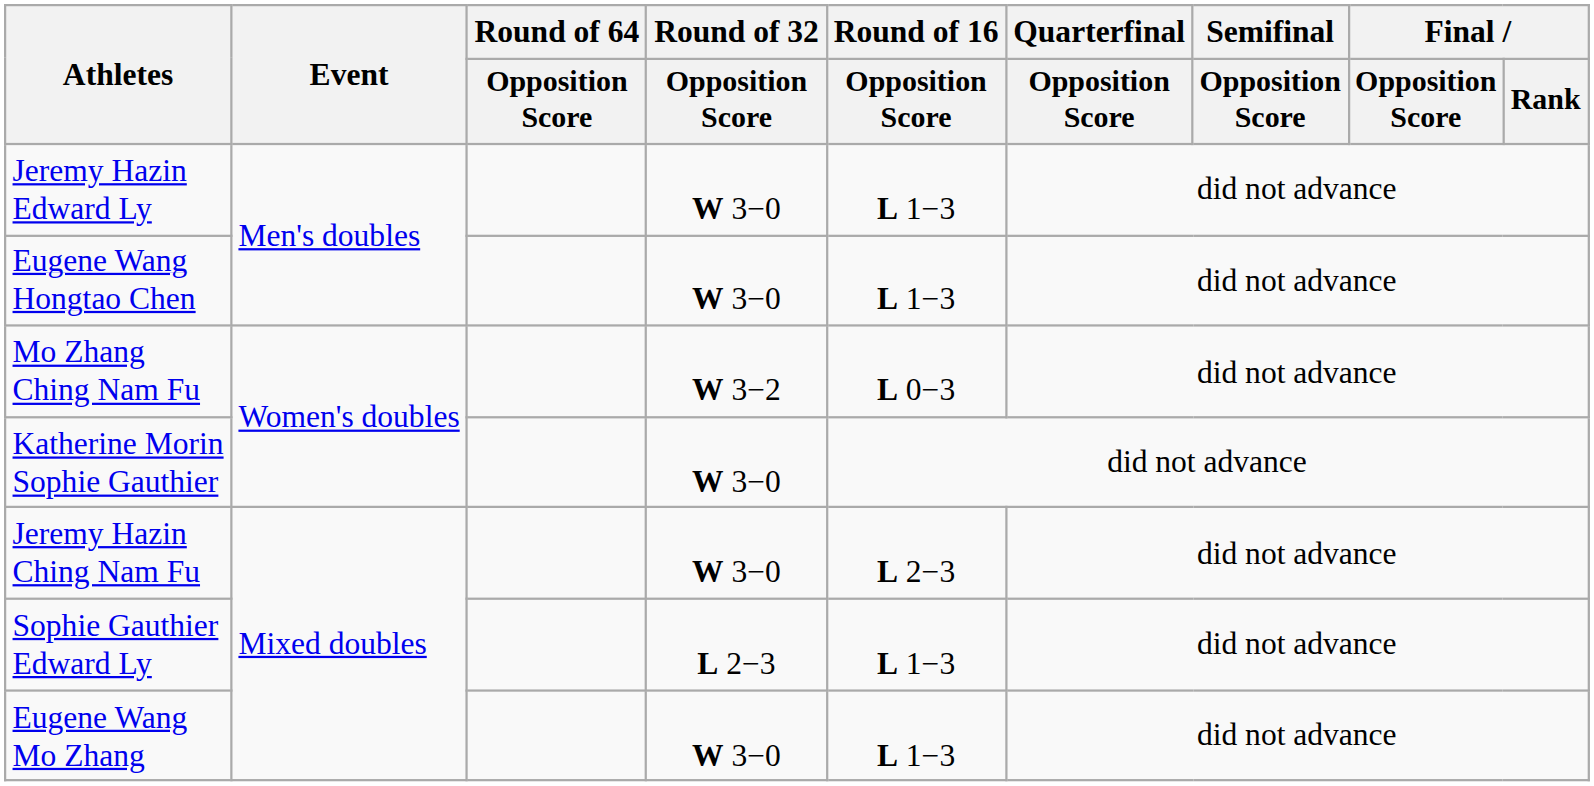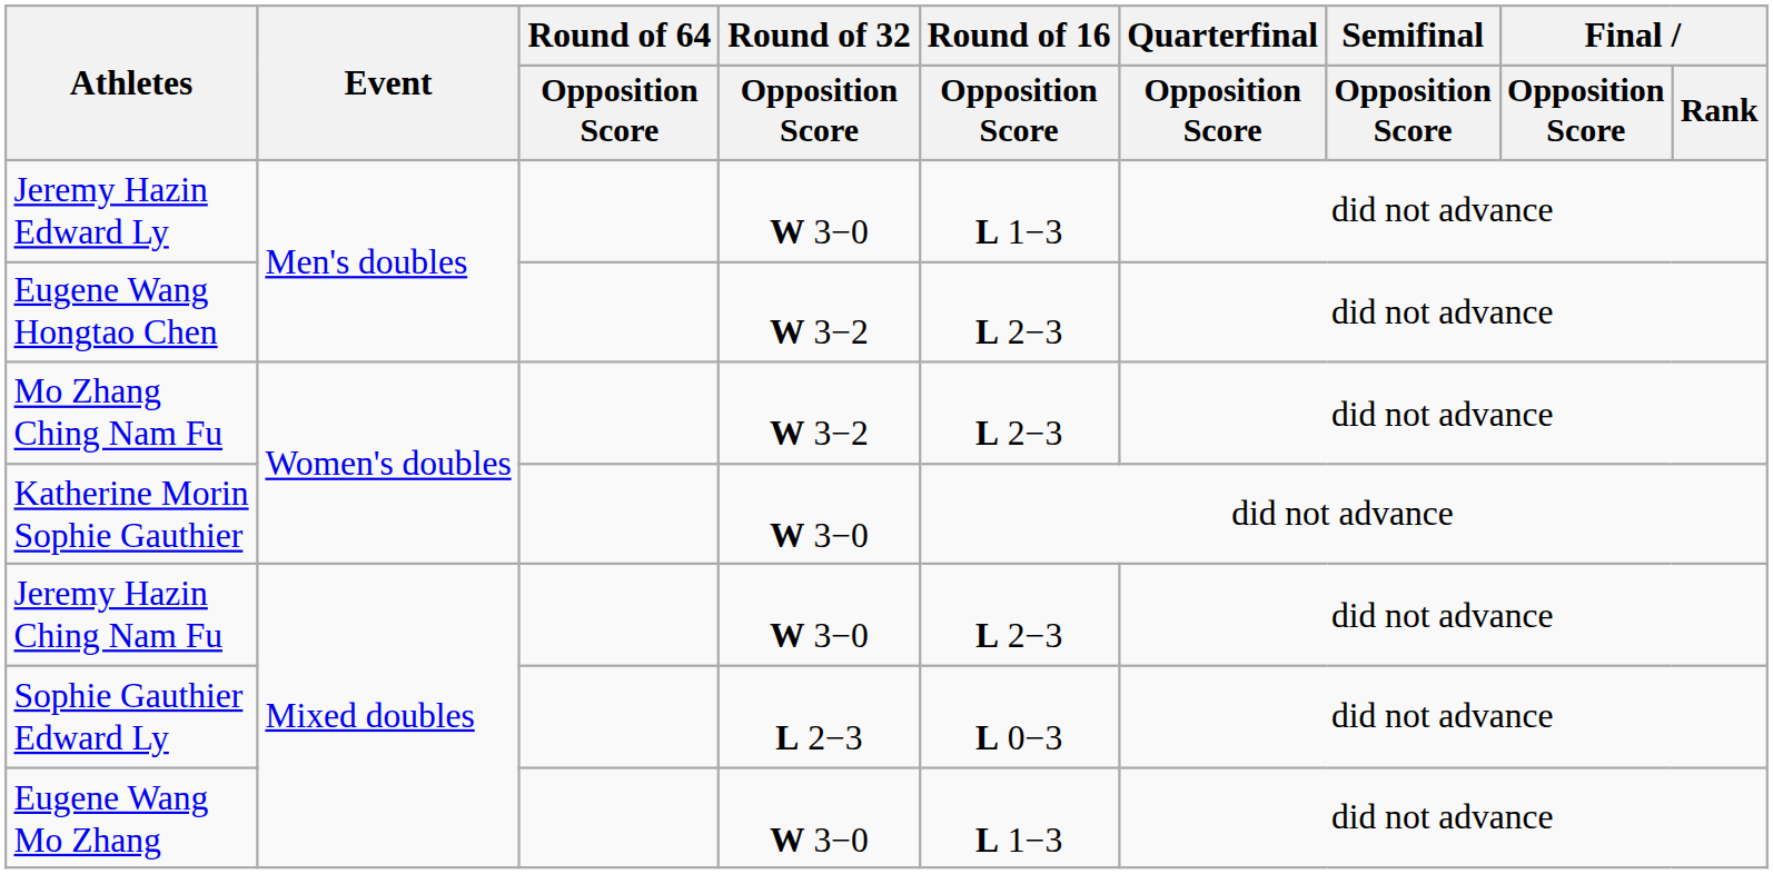Eugene Wang Hongtao Chen | Round of 32 / Opposition Score: W 3−0 -> W 3−2
Eugene Wang Hongtao Chen | Round of 16 / Opposition Score: L 1−3 -> L 2−3
Mo Zhang Ching Nam Fu | Round of 16 / Opposition Score: L 0−3 -> L 2−3
Sophie Gauthier Edward Ly | Round of 16 / Opposition Score: L 1−3 -> L 0−3
